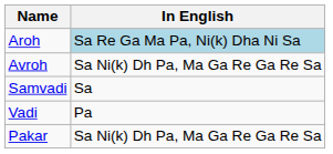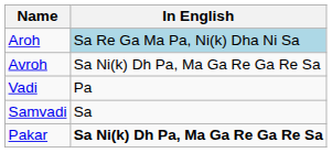rows swapped: Vadi <-> Samvadi
Pakar | In English: normal -> bold
